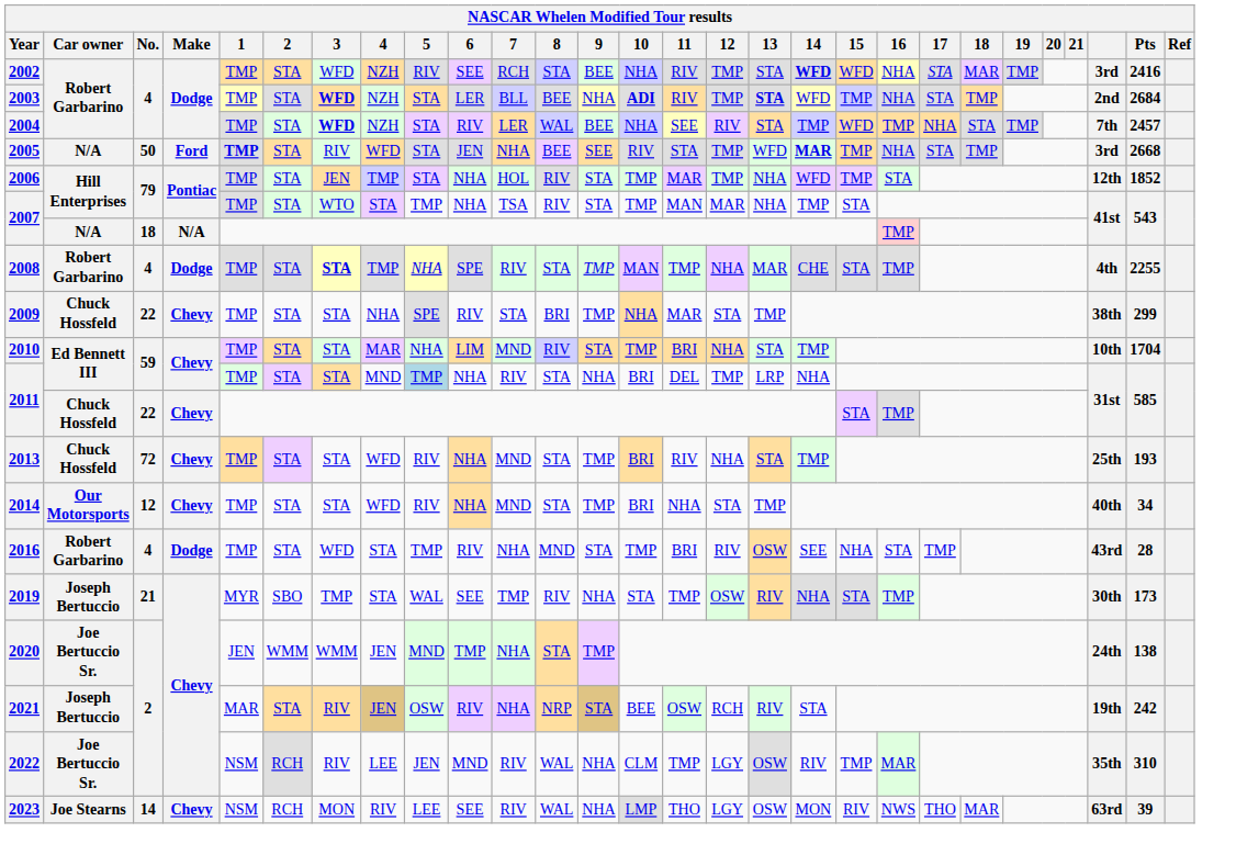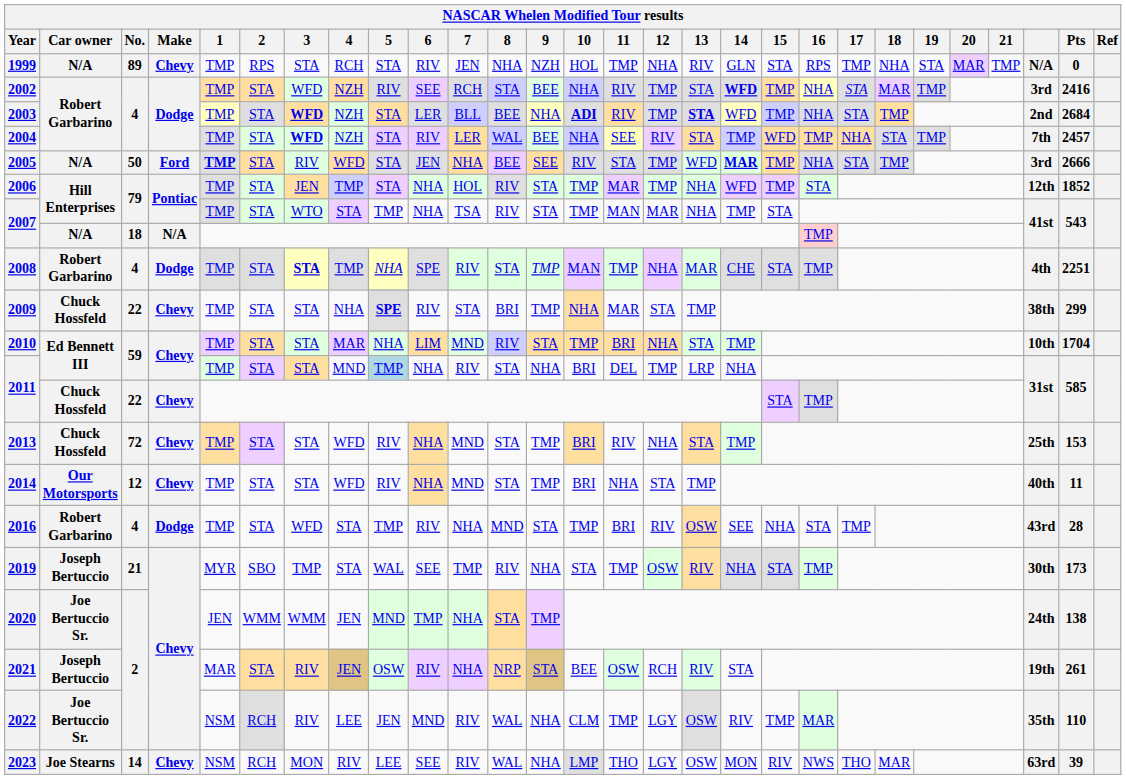+ row: 1999 | N/A | 89 | Chevy | TMP | RPS | STA | RCH | STA | RIV | JEN | NHA | NZH | HOL | TMP | NHA | RIV | GLN | STA | RPS | TMP | NHA | STA | MAR | TMP | N/A | 0
2002 | 15: WFD -> TMP
2005 | Pts: 2668 -> 2666
2008 | Pts: 2255 -> 2251
2009 | 5: normal -> bold
2013 | Pts: 193 -> 153
2014 | Pts: 34 -> 11
2021 | Pts: 242 -> 261
2022 | Pts: 310 -> 110
